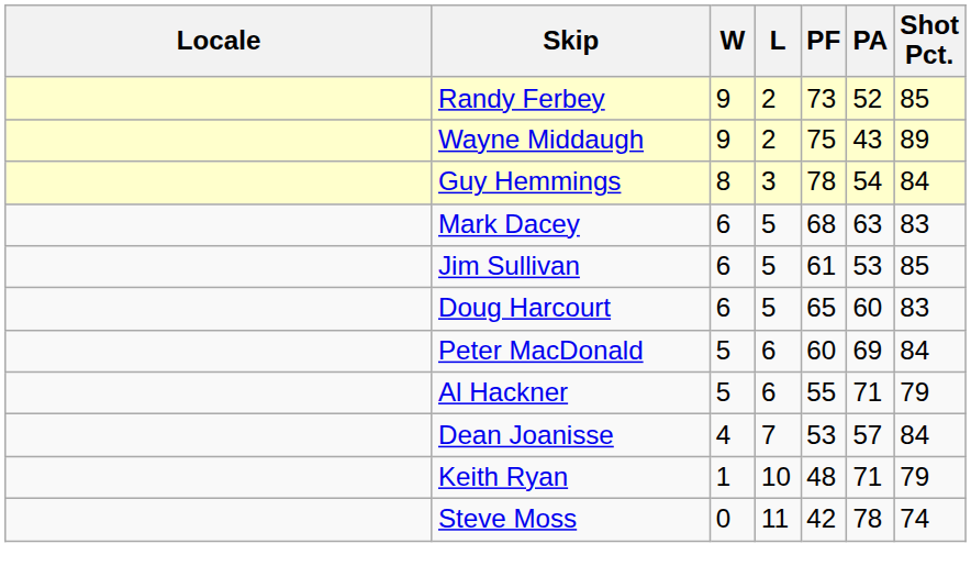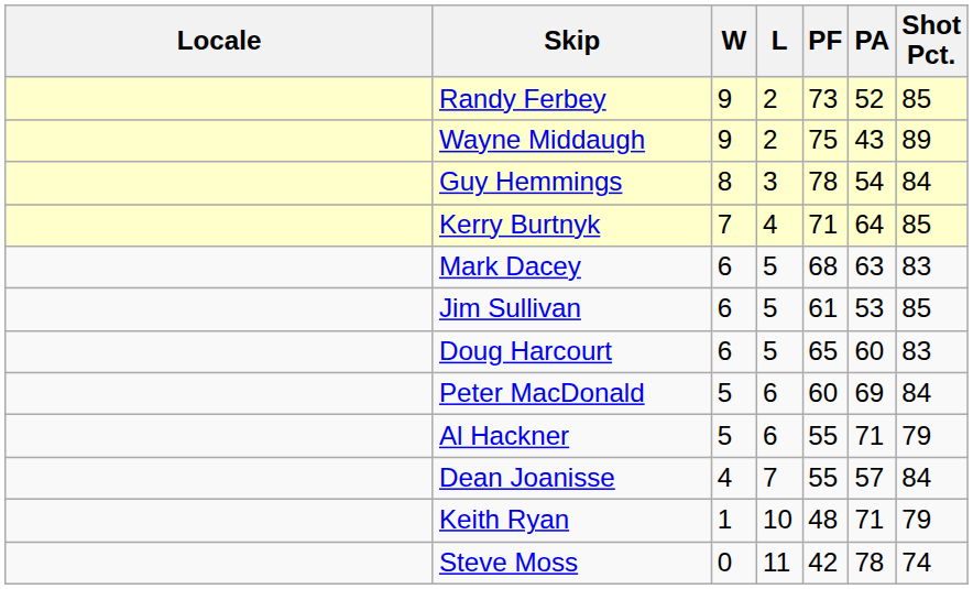+ row: Kerry Burtnyk | 7 | 4 | 71 | 64 | 85
Dean Joanisse | PF: 53 -> 55
